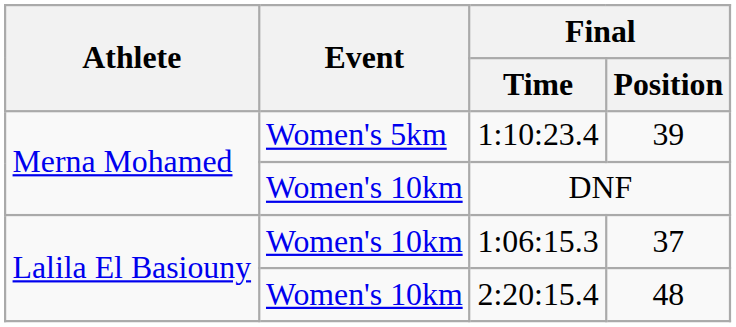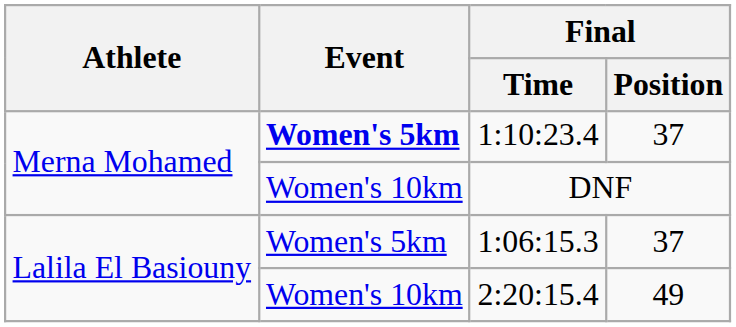1:10:23.4 | Event: normal -> bold
1:10:23.4 | Final / Position: 39 -> 37
1:06:15.3 | Event: Women's 10km -> Women's 5km
2:20:15.4 | Final / Position: 48 -> 49
